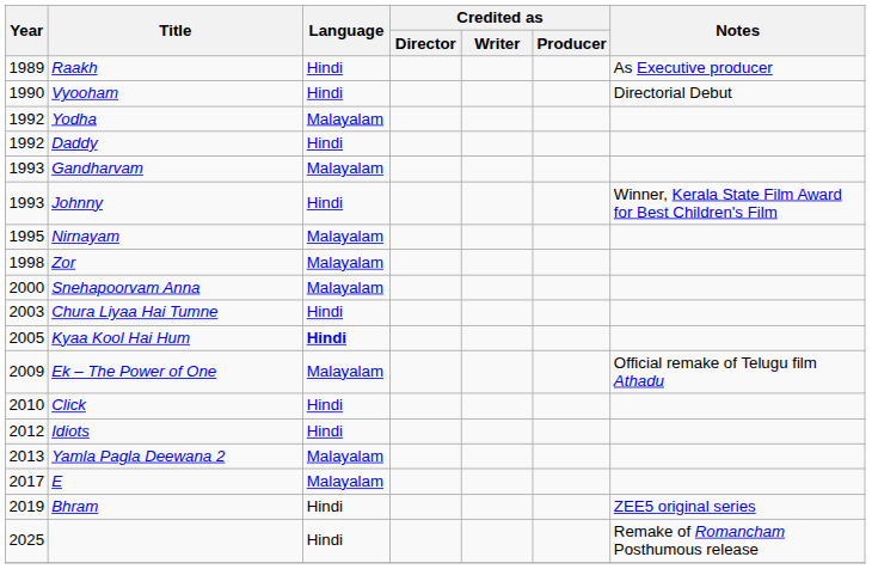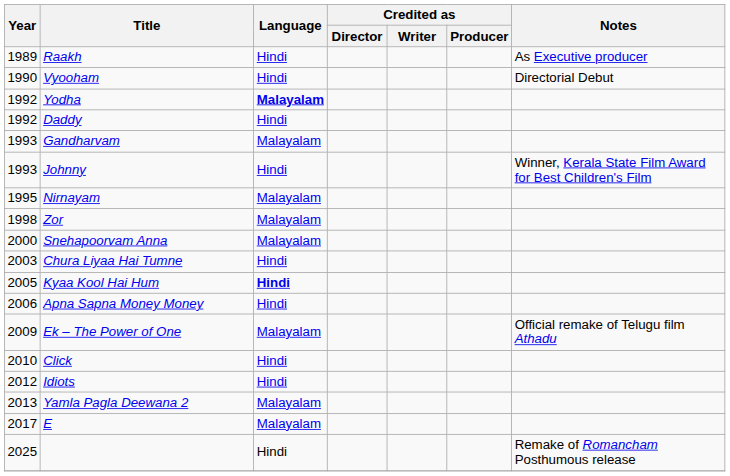Yodha | Language: normal -> bold
+ row: 2006 | Apna Sapna Money Money | Hindi
- row: 2019 | Bhram | Hindi | ZEE5 original series
